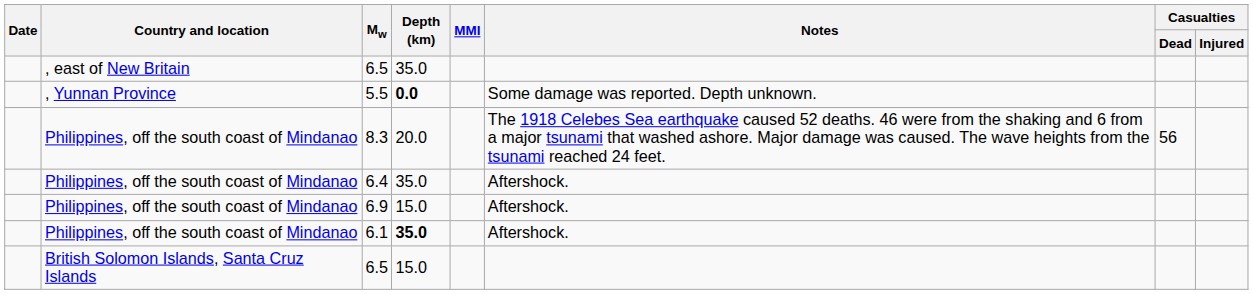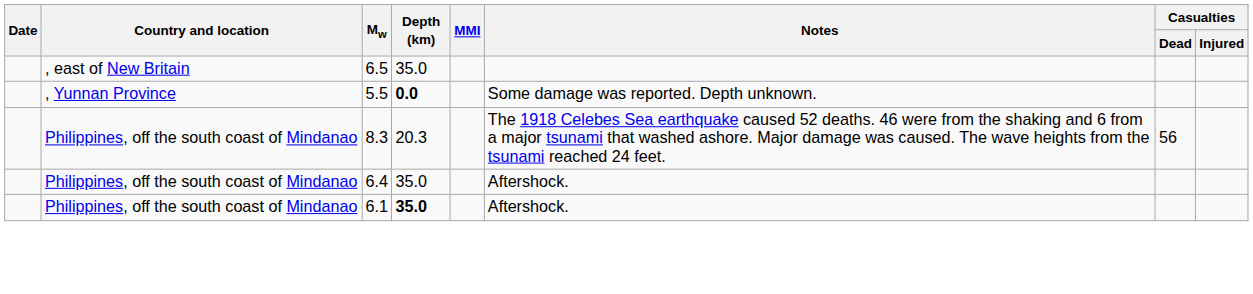8.3 | Depth (km): 20.0 -> 20.3
- row: Philippines, off the south coast of Mindanao | 6.9 | 15.0 | Aftershock.
- row: British Solomon Islands, Santa Cruz Islands | 6.5 | 15.0
